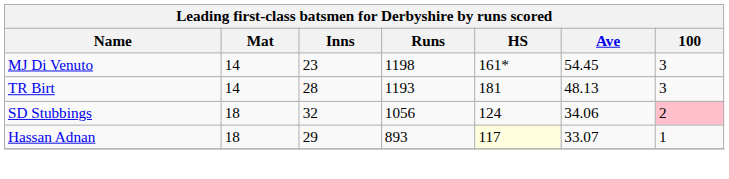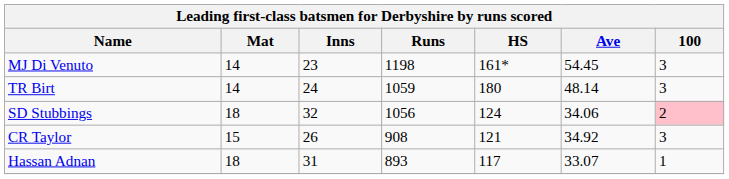TR Birt | Inns: 28 -> 24
TR Birt | Runs: 1193 -> 1059
TR Birt | HS: 181 -> 180
TR Birt | Ave: 48.13 -> 48.14
+ row: CR Taylor | 15 | 26 | 908 | 121 | 34.92 | 3
Hassan Adnan | Inns: 29 -> 31
Hassan Adnan | HS: lightyellow background -> no background
